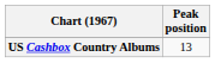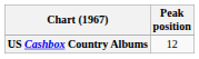US Cashbox Country Albums | Peak position: 13 -> 12
